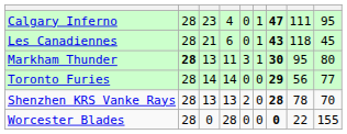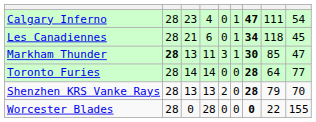Calgary Inferno | column 9: 95 -> 54
Les Canadiennes | column 7: 43 -> 34
Markham Thunder | column 8: 95 -> 85
Markham Thunder | column 9: 80 -> 47
Toronto Furies | column 7: 29 -> 28
Toronto Furies | column 8: 56 -> 64
Shenzhen KRS Vanke Rays | column 8: 78 -> 79
